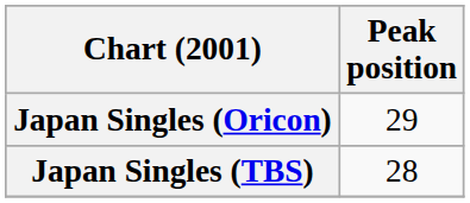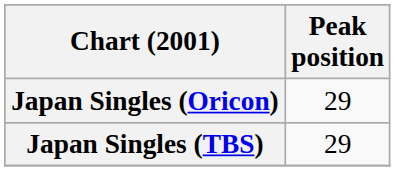Japan Singles (TBS) | Peak position: 28 -> 29
